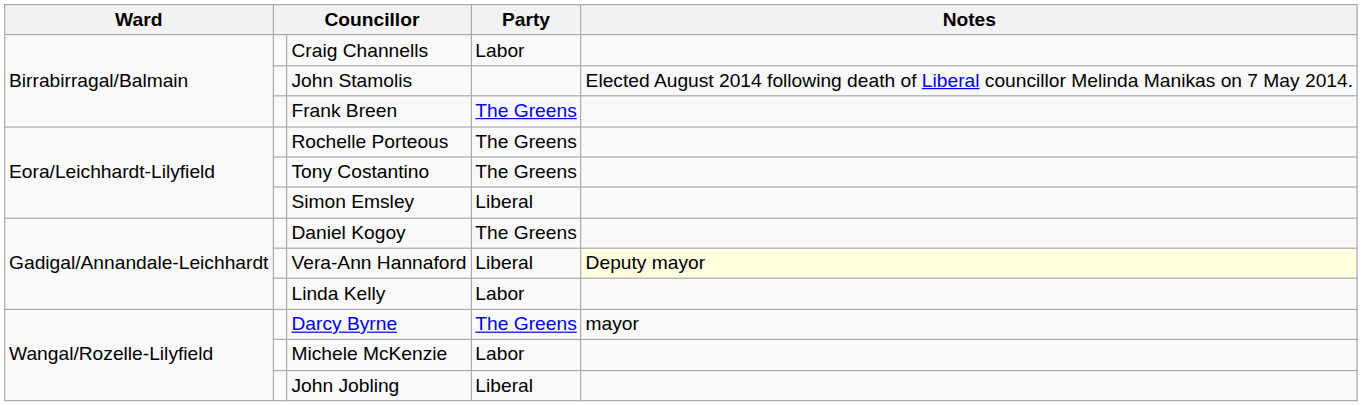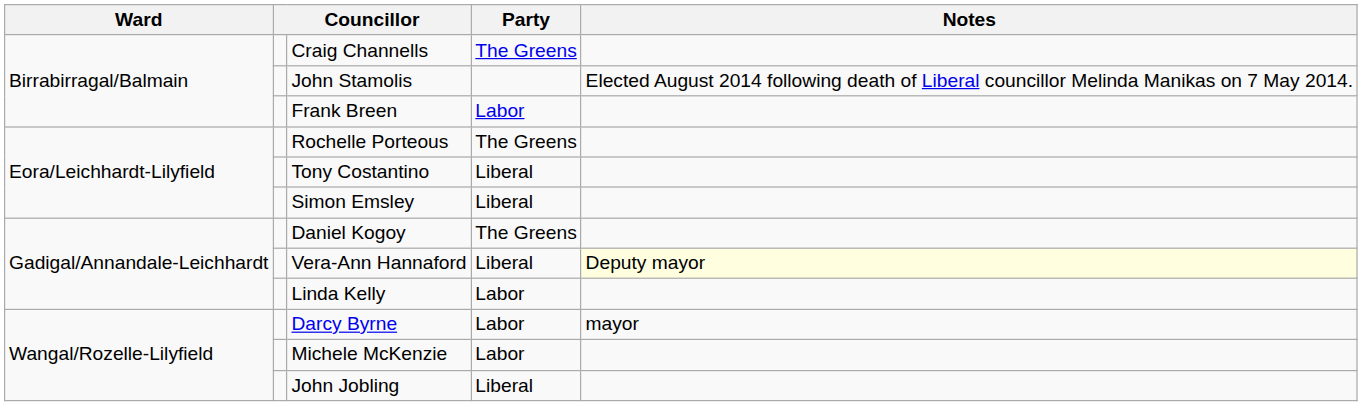Craig Channells | Party: Labor -> The Greens
Frank Breen | Party: The Greens -> Labor
Tony Costantino | Party: The Greens -> Liberal
Darcy Byrne | Party: The Greens -> Labor
